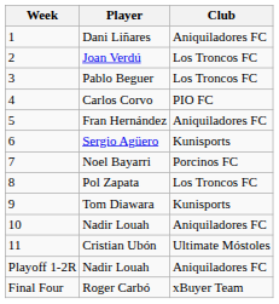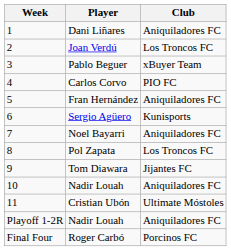Pablo Beguer | Club: Los Troncos FC -> xBuyer Team
Noel Bayarri | Club: Porcinos FC -> Aniquiladores FC
Tom Diawara | Club: Kunisports -> Jijantes FC
Roger Carbó | Club: xBuyer Team -> Porcinos FC
